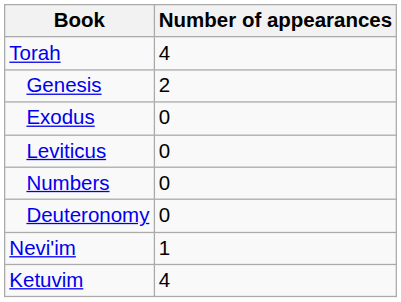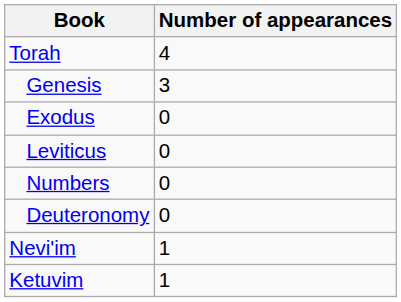Genesis | Number of appearances: 2 -> 3
Ketuvim | Number of appearances: 4 -> 1
